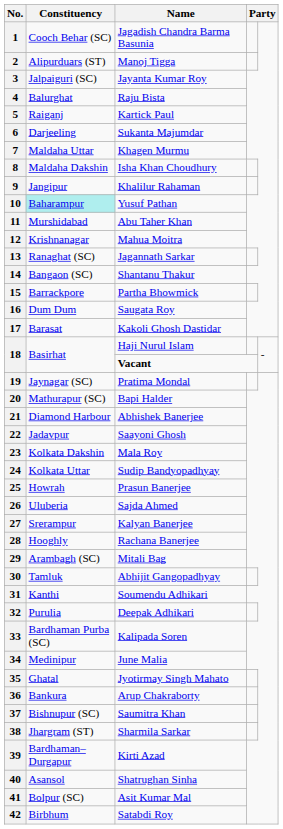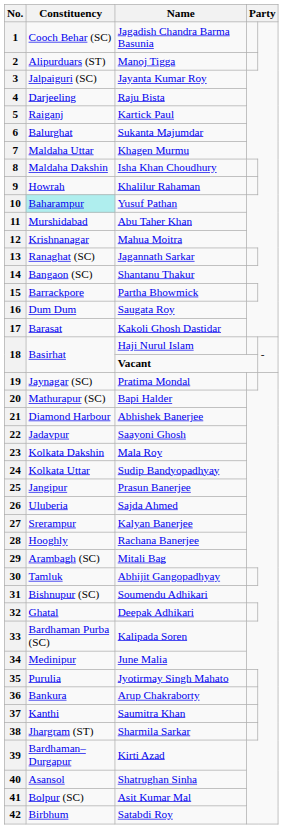4 | Constituency: Balurghat -> Darjeeling
6 | Constituency: Darjeeling -> Balurghat
9 | Constituency: Jangipur -> Howrah
25 | Constituency: Howrah -> Jangipur
31 | Constituency: Kanthi -> Bishnupur (SC)
32 | Constituency: Purulia -> Ghatal
35 | Constituency: Ghatal -> Purulia
37 | Constituency: Bishnupur (SC) -> Kanthi
